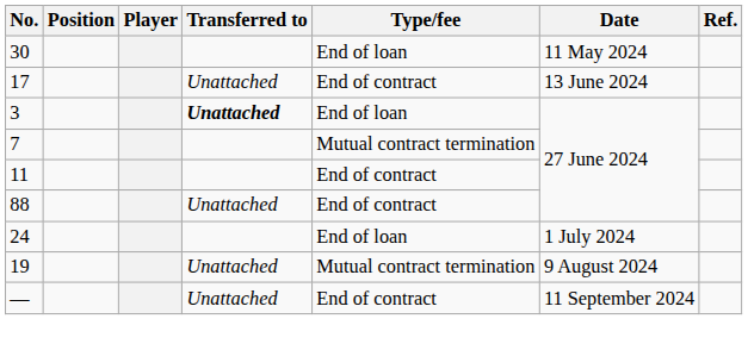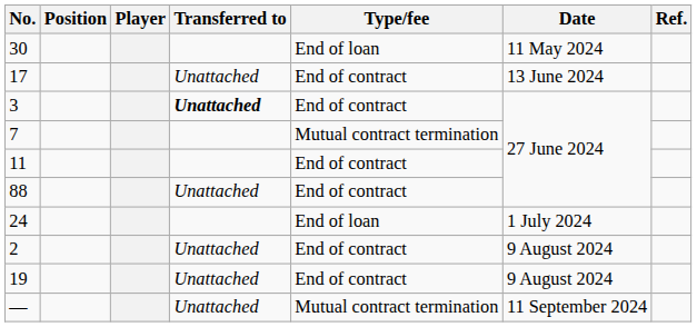3 | Type/fee: End of loan -> End of contract
+ row: 2 | Unattached | End of contract | 9 August 2024
19 | Type/fee: Mutual contract termination -> End of contract
— | Type/fee: End of contract -> Mutual contract termination
